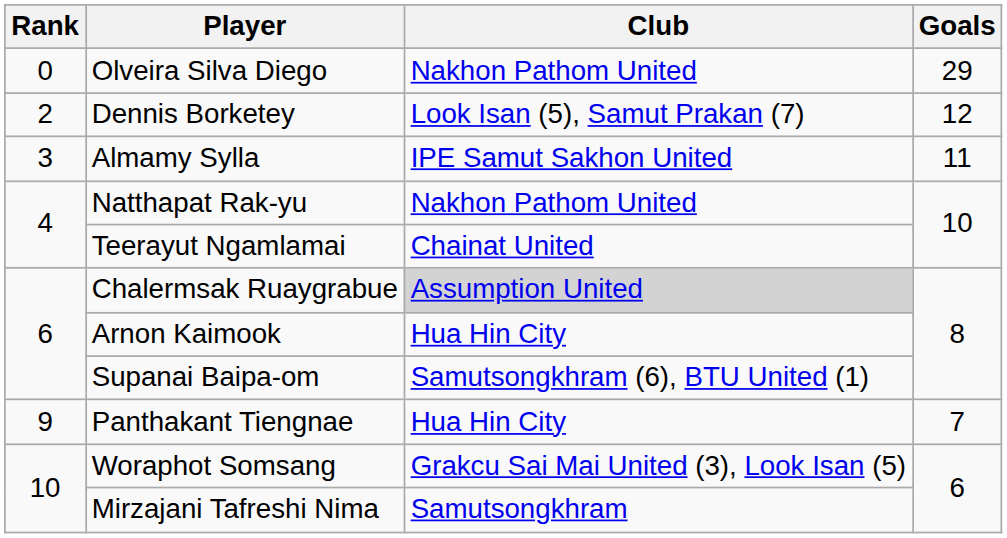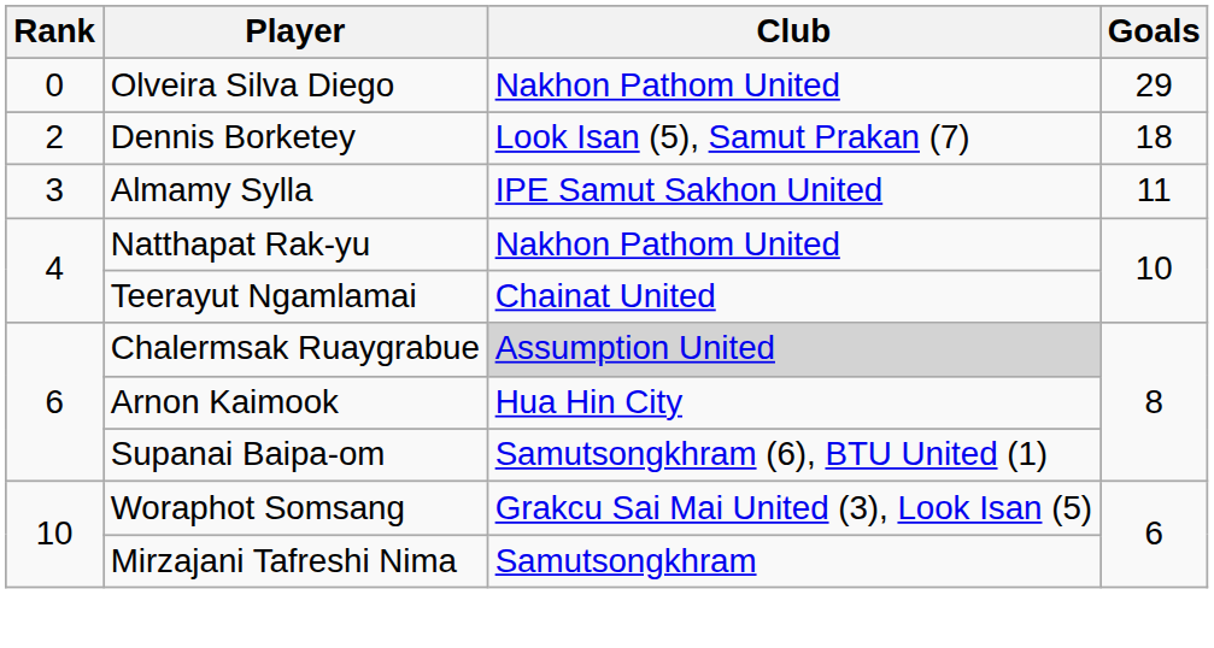Dennis Borketey | Goals: 12 -> 18
- row: 9 | Panthakant Tiengnae | Hua Hin City | 7
